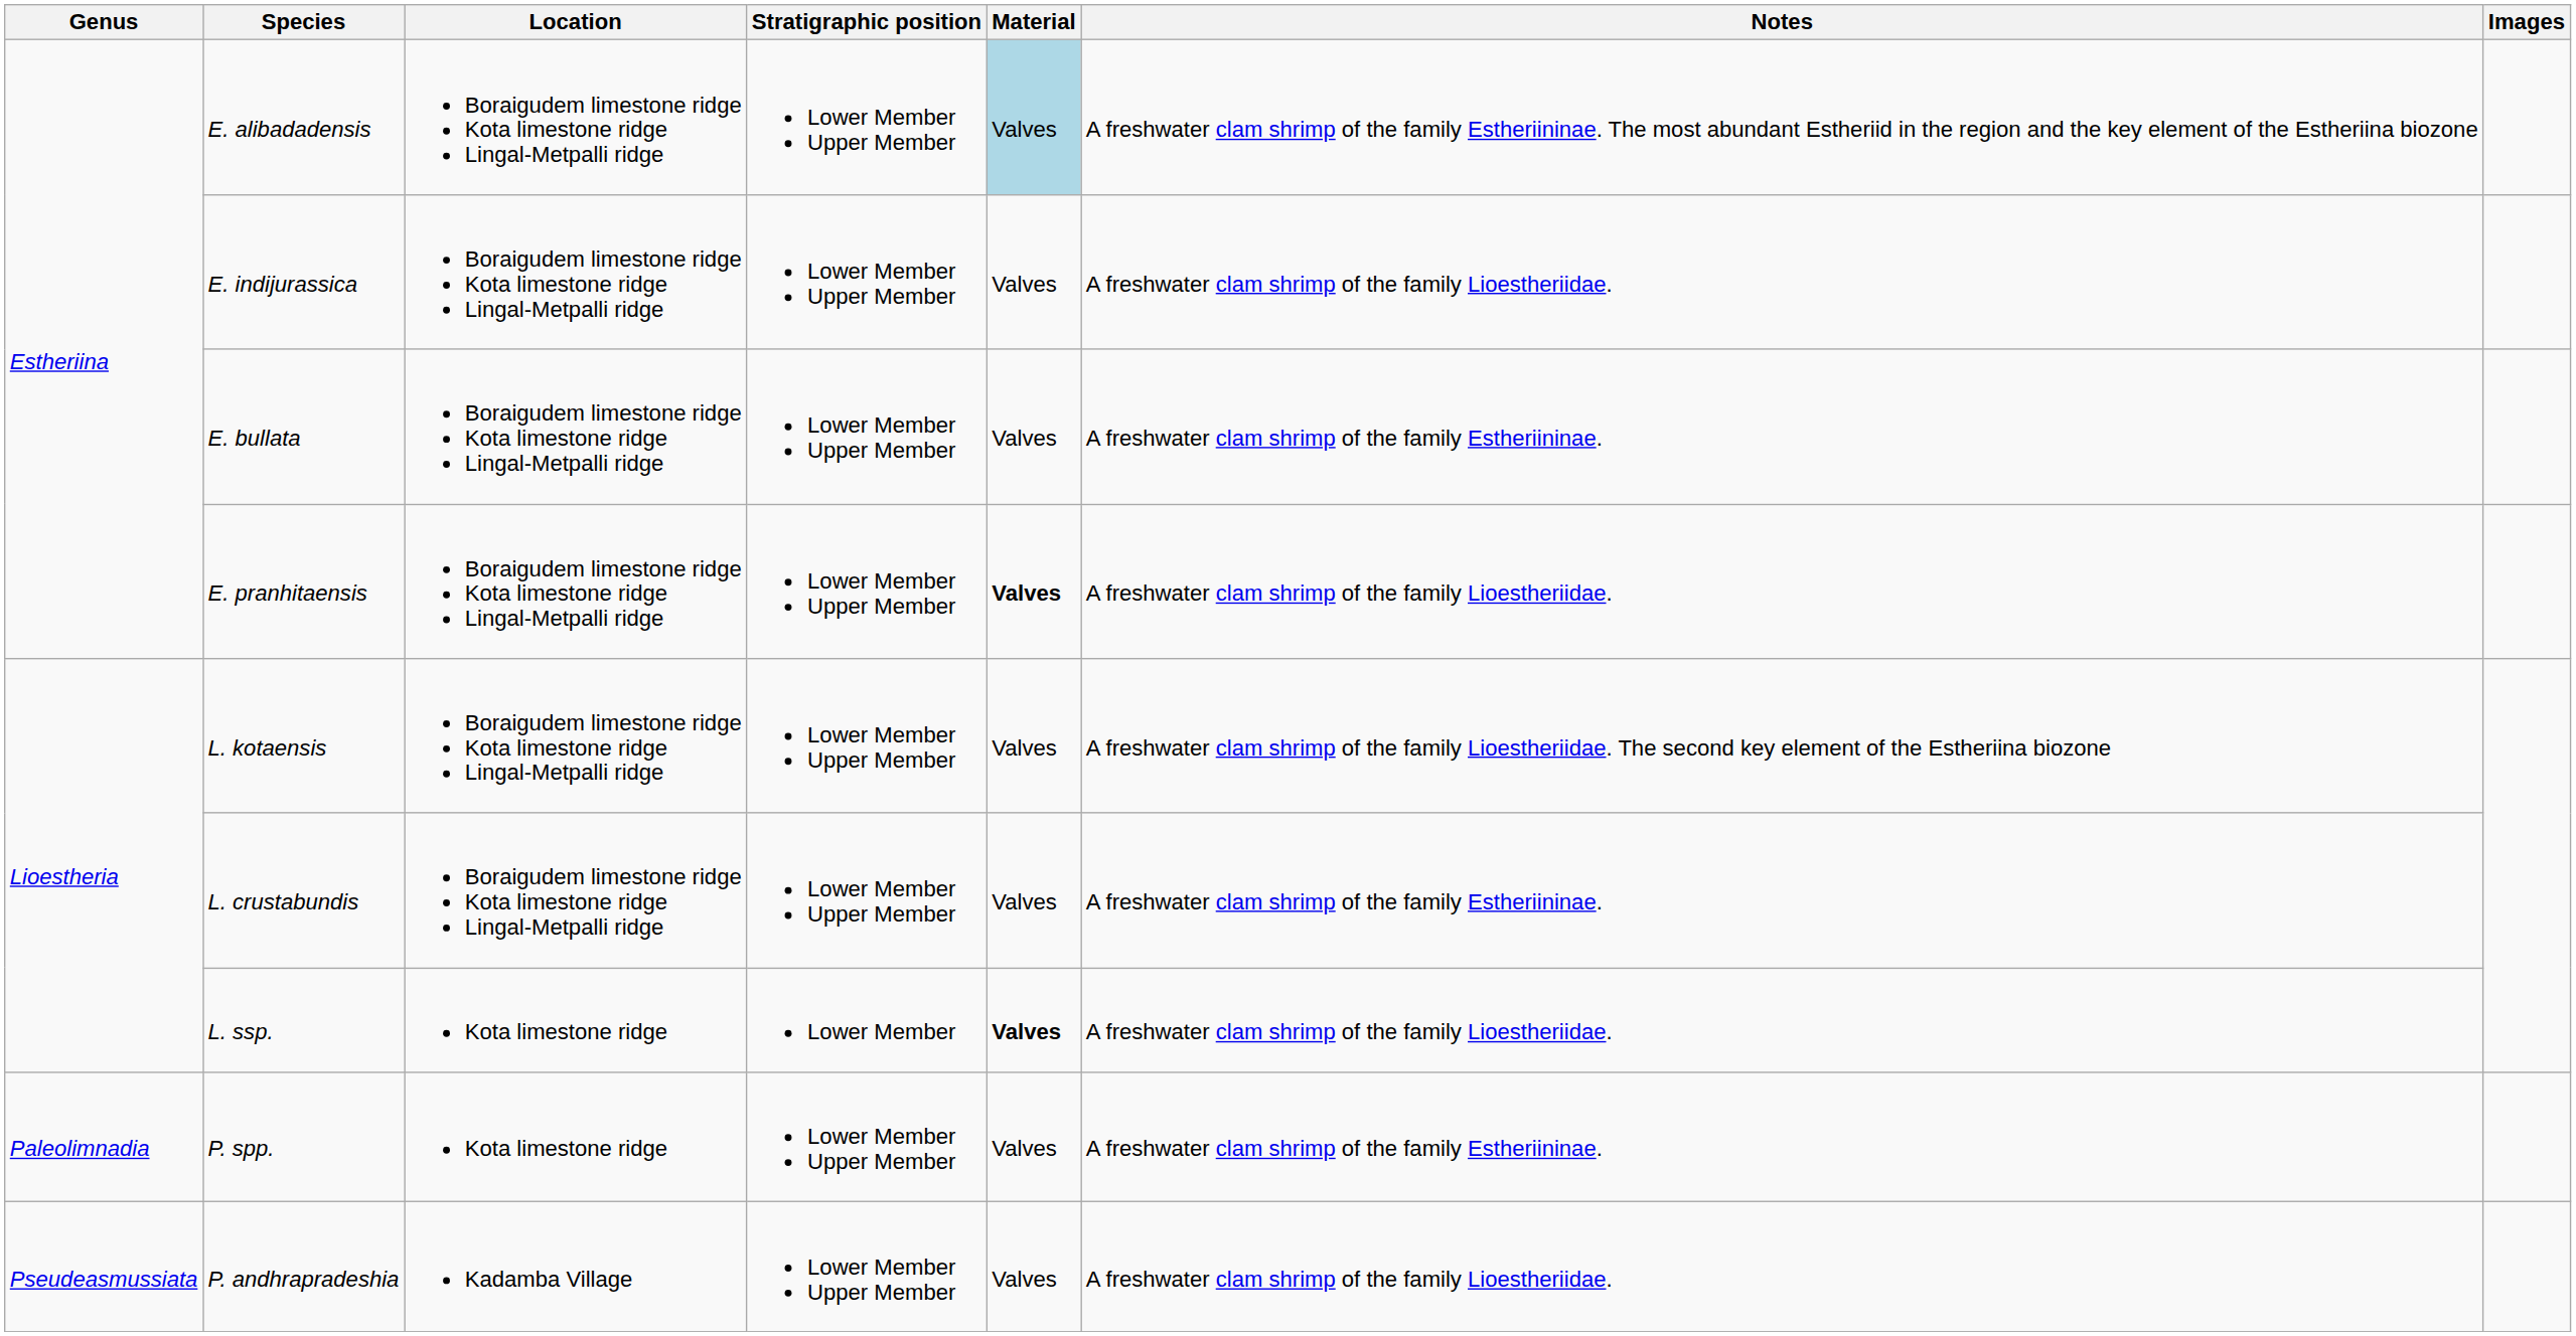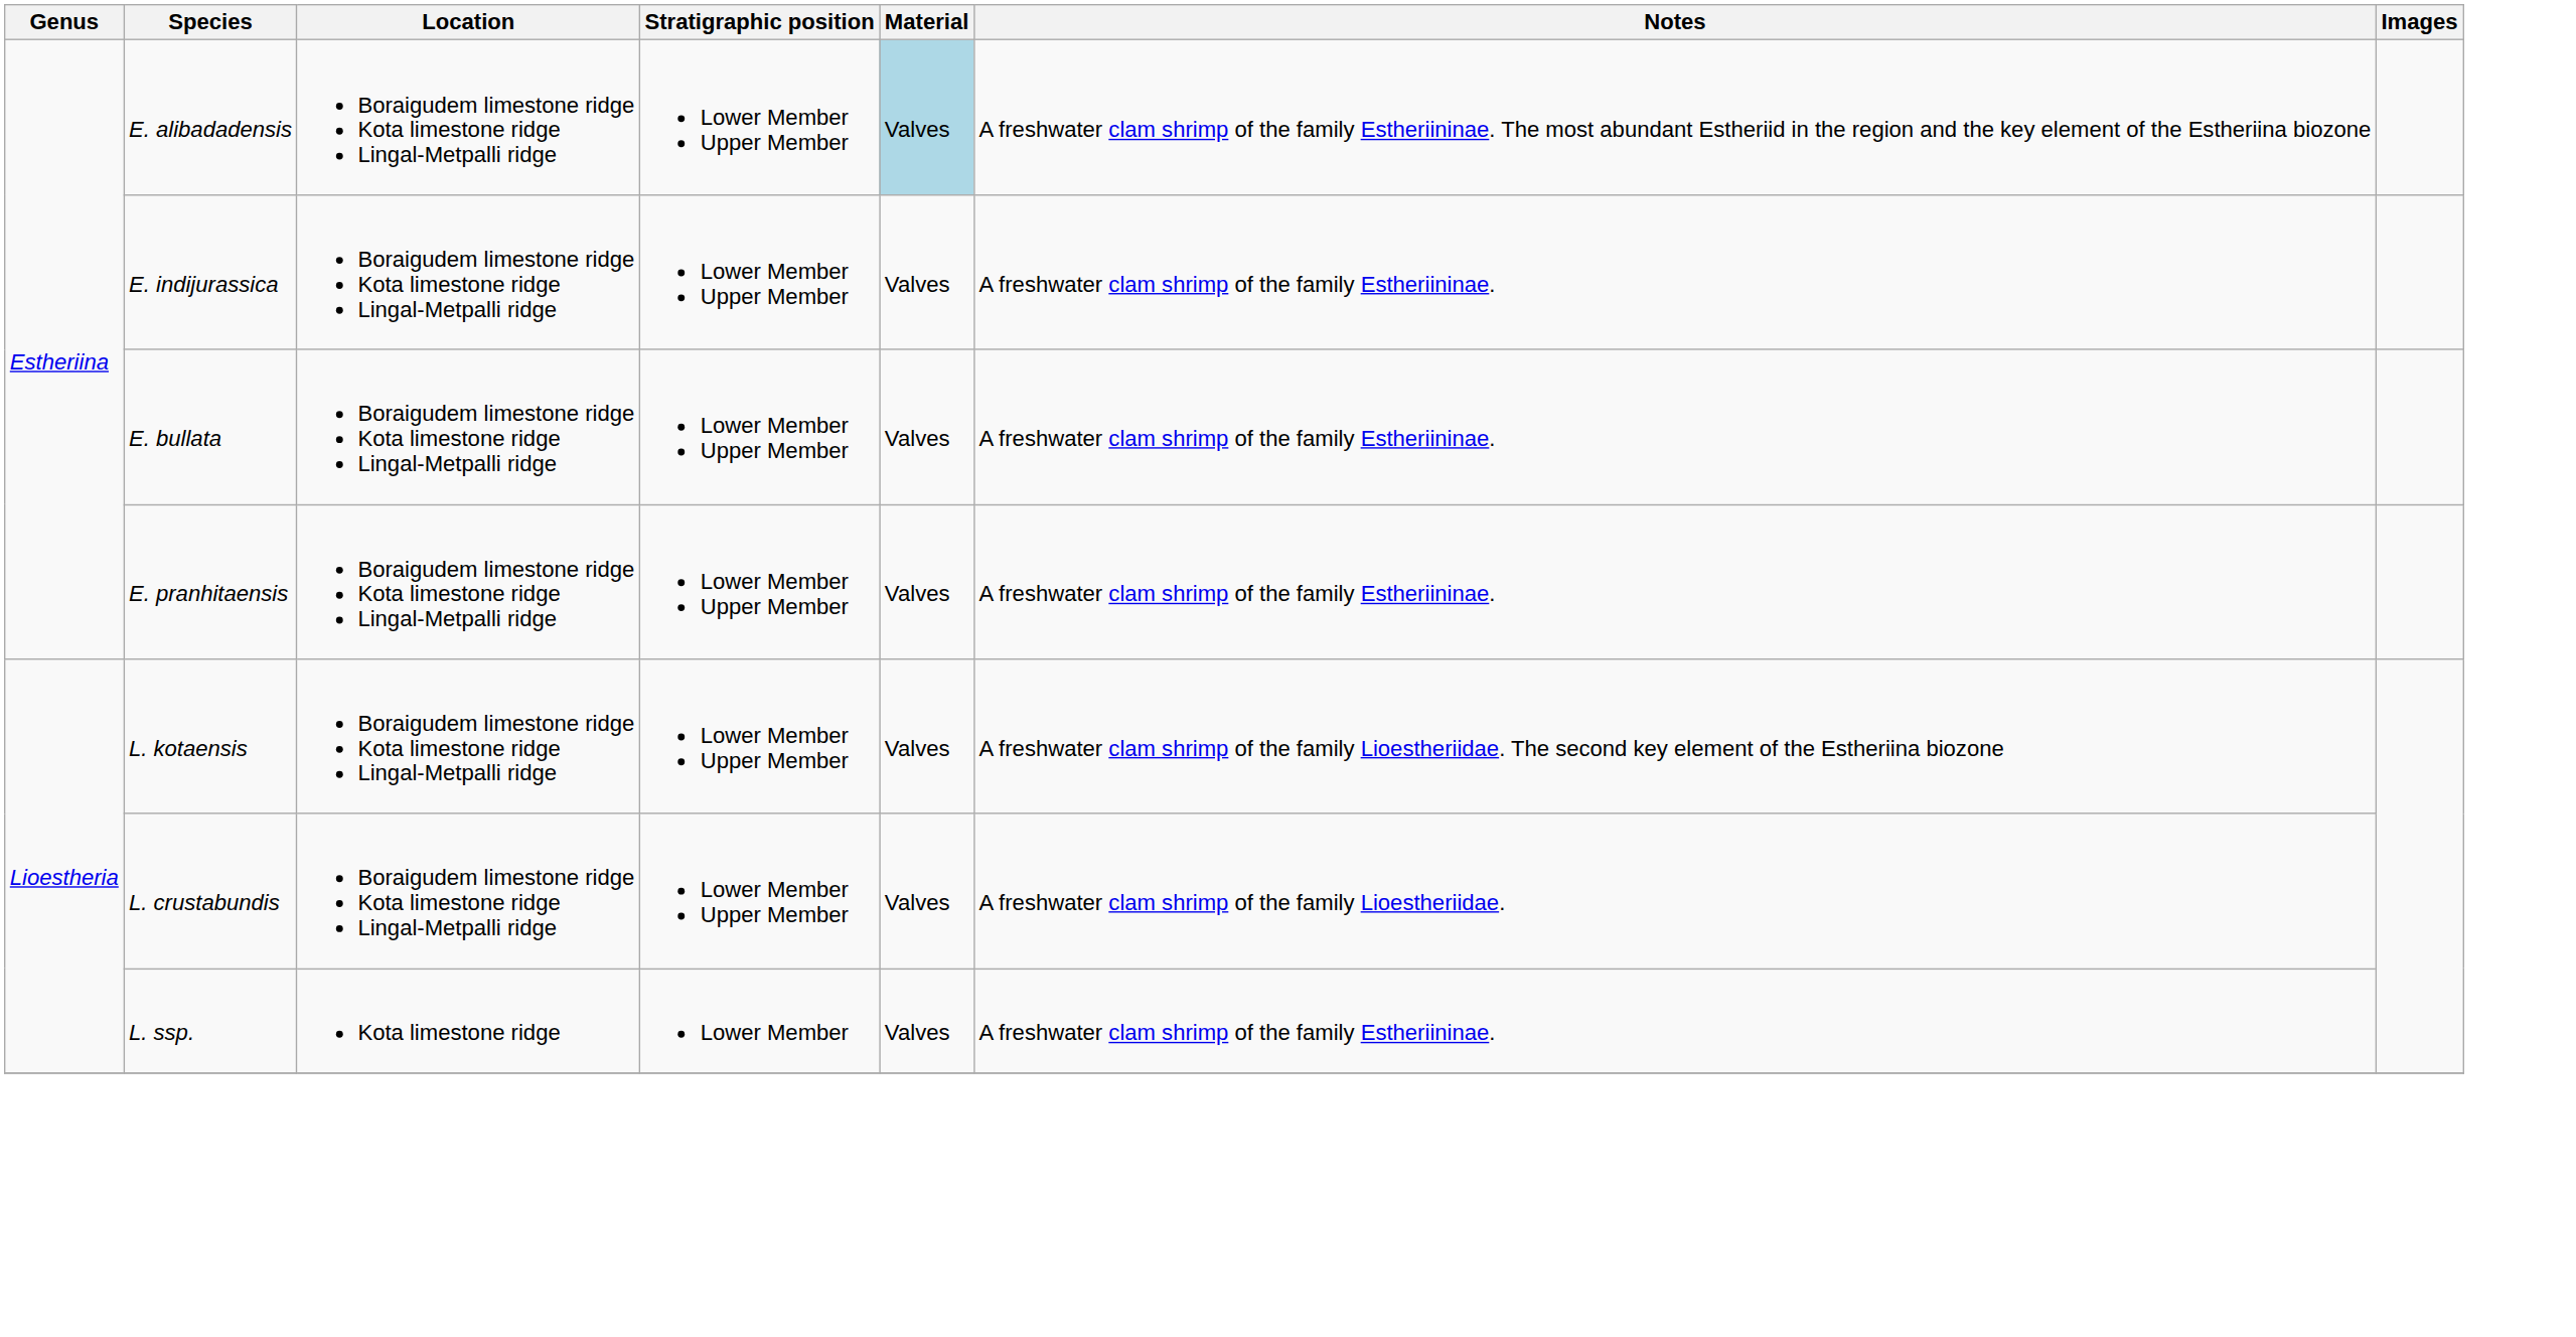E. indijurassica | Notes: A freshwater clam shrimp of the family Lioestheriidae. -> A freshwater clam shrimp of the family Estheriininae.
E. pranhitaensis | Material: bold -> normal
E. pranhitaensis | Notes: A freshwater clam shrimp of the family Lioestheriidae. -> A freshwater clam shrimp of the family Estheriininae.
L. crustabundis | Notes: A freshwater clam shrimp of the family Estheriininae. -> A freshwater clam shrimp of the family Lioestheriidae.
L. ssp. | Material: bold -> normal
L. ssp. | Notes: A freshwater clam shrimp of the family Lioestheriidae. -> A freshwater clam shrimp of the family Estheriininae.
- row: Paleolimnadia | P. spp. | Kota limestone ridge | Lower Member Upper Member | Valves | A freshwater clam shrimp of the family Estheriininae.
- row: Pseudeasmussiata | P. andhrapradeshia | Kadamba Village | Lower Member Upper Member | Valves | A freshwater clam shrimp of the family Lioestheriidae.
